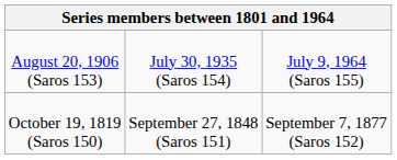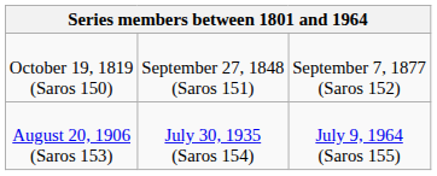rows swapped: October 19, 1819 (Saros 150) <-> August 20, 1906 (Saros 153)
